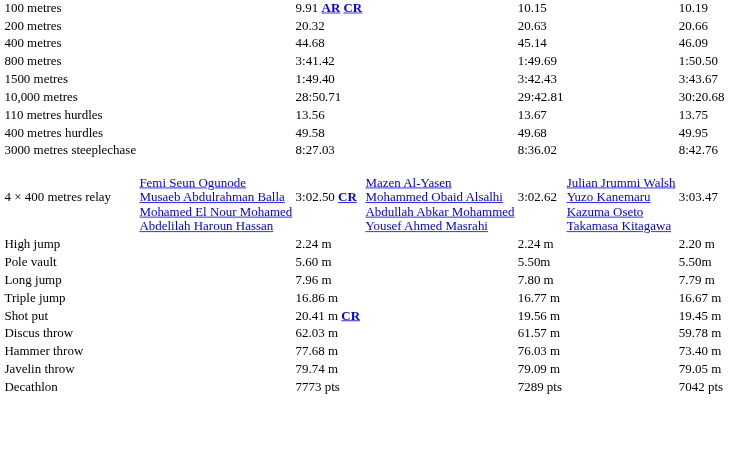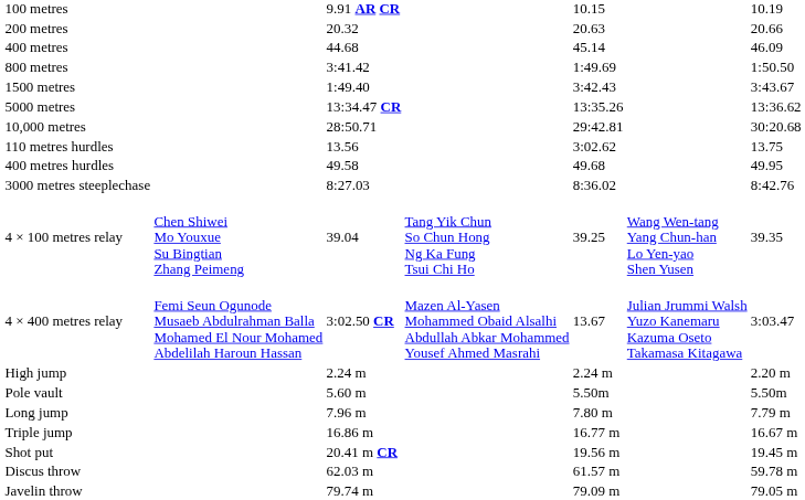+ row: 5000 metres | 13:34.47 CR | 13:35.26 | 13:36.62
110 metres hurdles | column 5: 13.67 -> 3:02.62
+ row: 4 × 100 metres relay | Chen Shiwei Mo Youxue Su Bingtian Zhang Peimeng | 39.04 | Tang Yik Chun So Chun Hong Ng Ka Fung Tsui Chi Ho | 39.25 | Wang Wen-tang Yang Chun-han Lo Yen-yao Shen Yusen | 39.35
4 × 400 metres relay | column 5: 3:02.62 -> 13.67
- row: Hammer throw | 77.68 m | 76.03 m | 73.40 m
- row: Decathlon | 7773 pts | 7289 pts | 7042 pts
